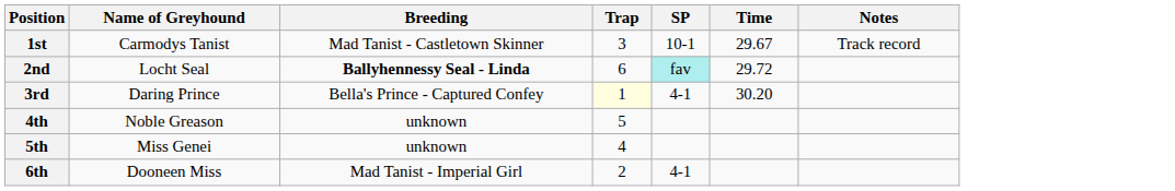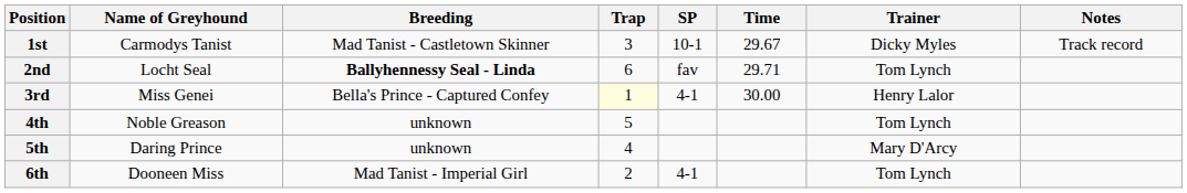+ column: Trainer | Dicky Myles | Tom Lynch | Henry Lalor | Tom Lynch | Mary D'Arcy | Tom Lynch
2nd | SP: paleturquoise background -> no background
2nd | Time: 29.72 -> 29.71
3rd | Name of Greyhound: Daring Prince -> Miss Genei
3rd | Time: 30.20 -> 30.00
5th | Name of Greyhound: Miss Genei -> Daring Prince
